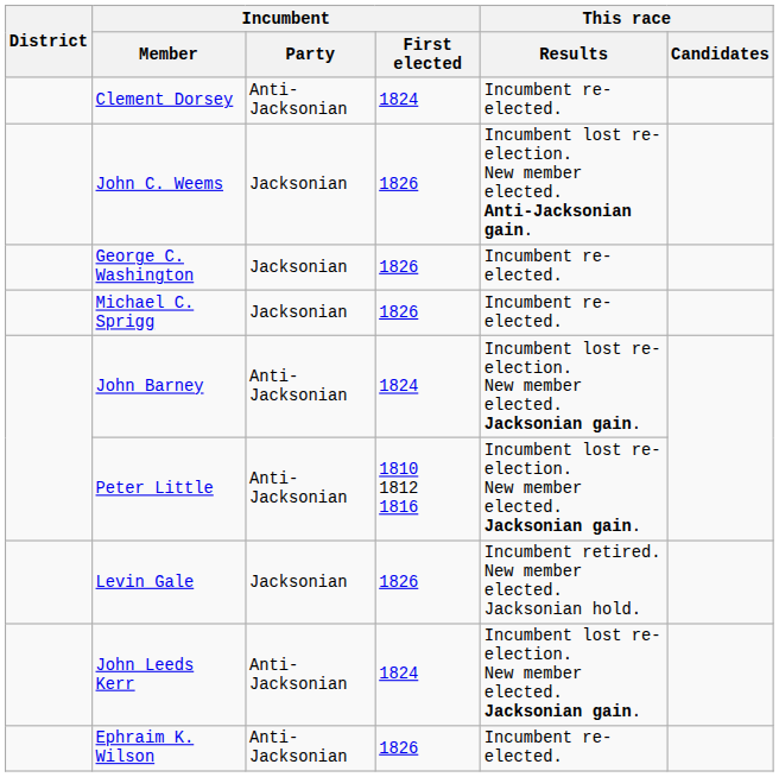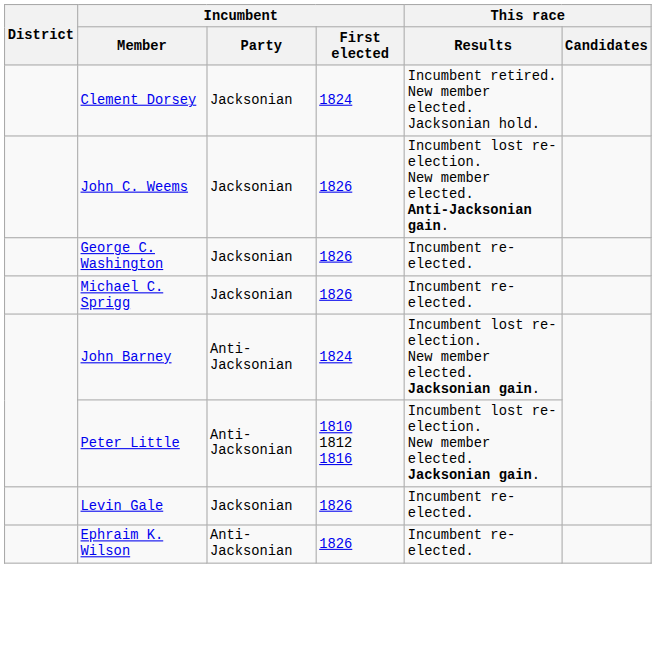Clement Dorsey | Incumbent / Party: Anti-Jacksonian -> Jacksonian
Clement Dorsey | This race / Results: Incumbent re-elected. -> Incumbent retired. New member elected. Jacksonian hold.
Levin Gale | This race / Results: Incumbent retired. New member elected. Jacksonian hold. -> Incumbent re-elected.
- row: John Leeds Kerr | Anti-Jacksonian | 1824 | Incumbent lost re-election. New member elected. Jacksonian gain.
